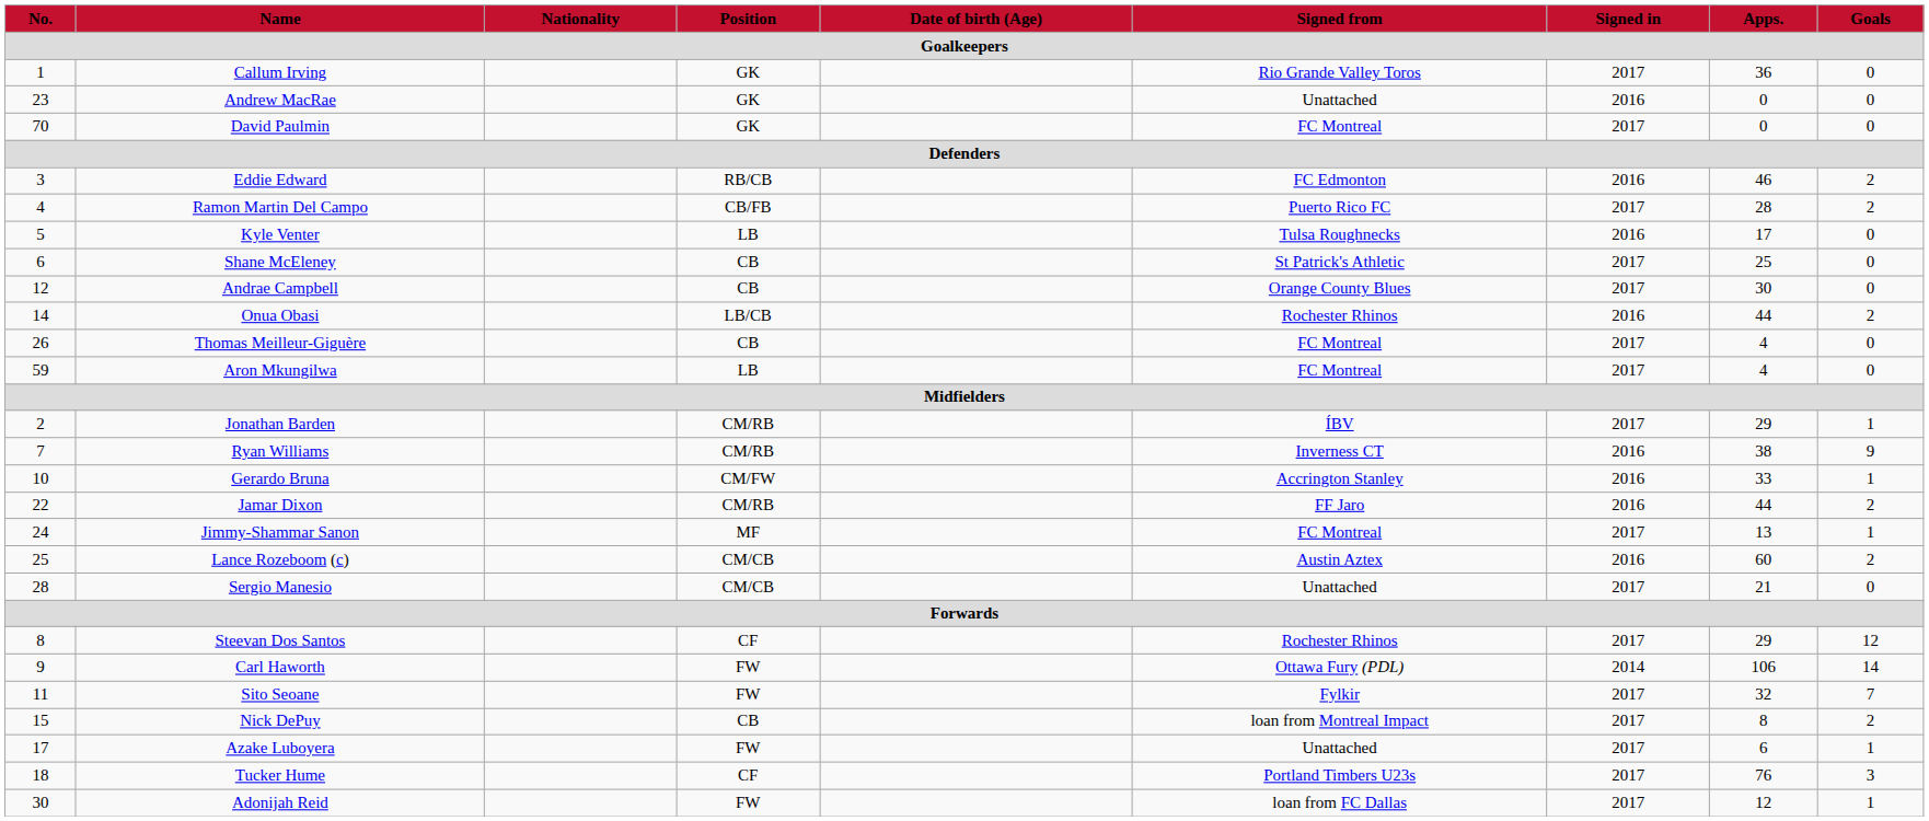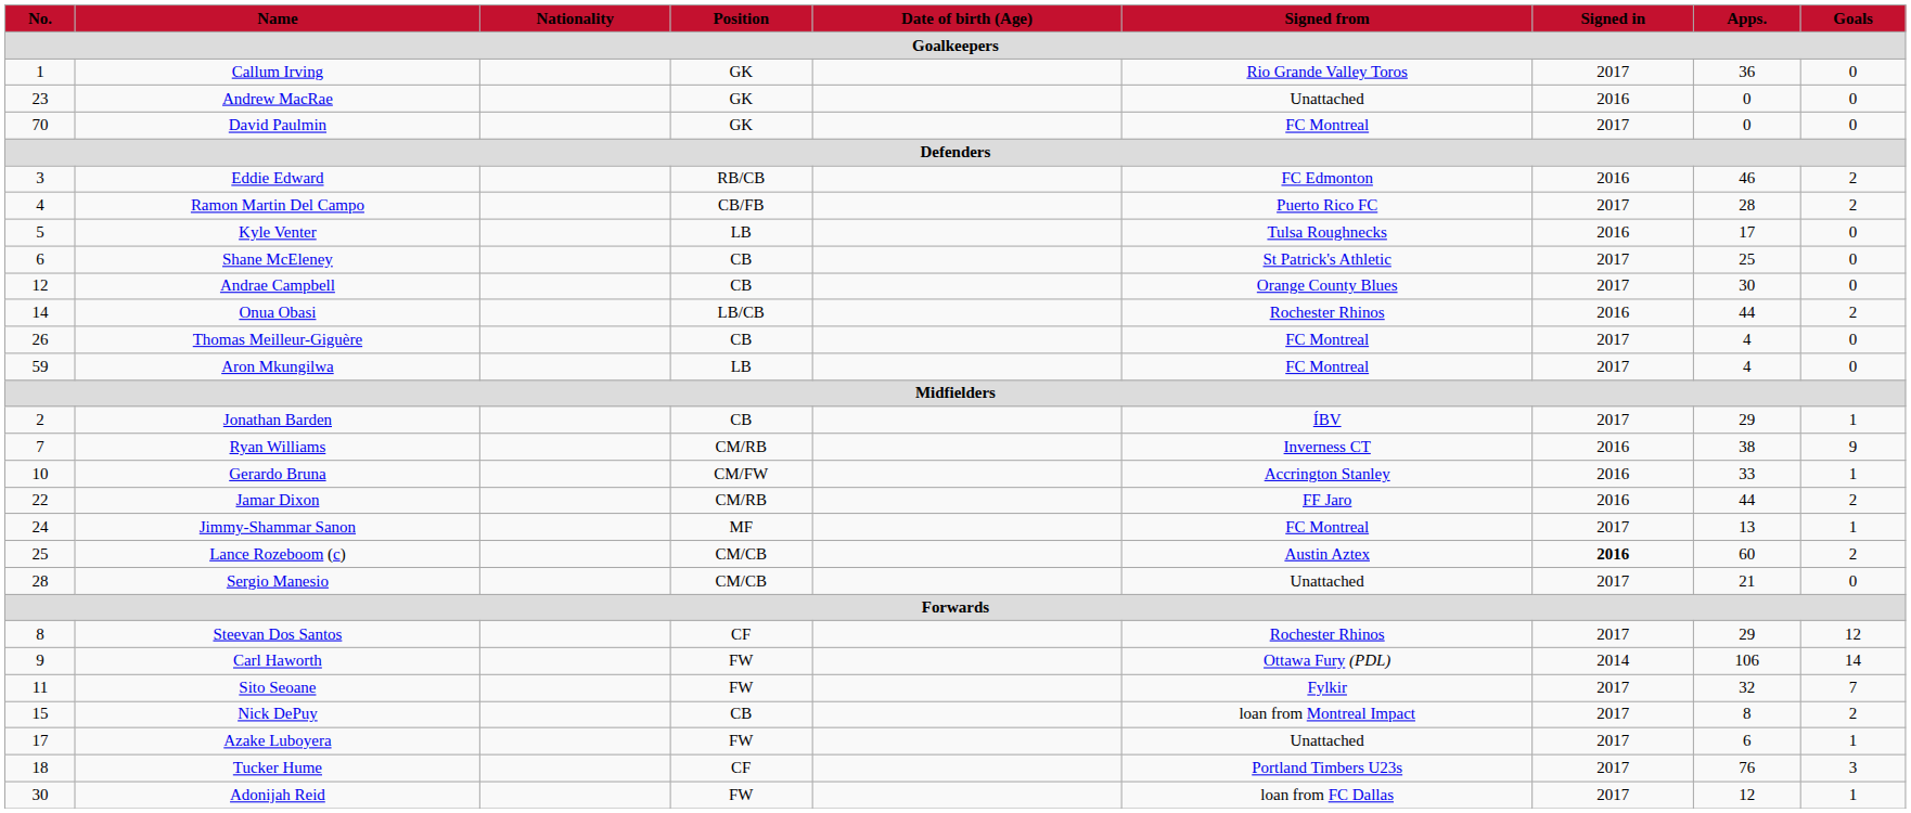Jonathan Barden | Position / Goalkeepers: CM/RB -> CB
Lance Rozeboom (c) | Signed in / Goalkeepers: normal -> bold
